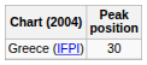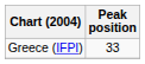Greece (IFPI) | Peak position: 30 -> 33
